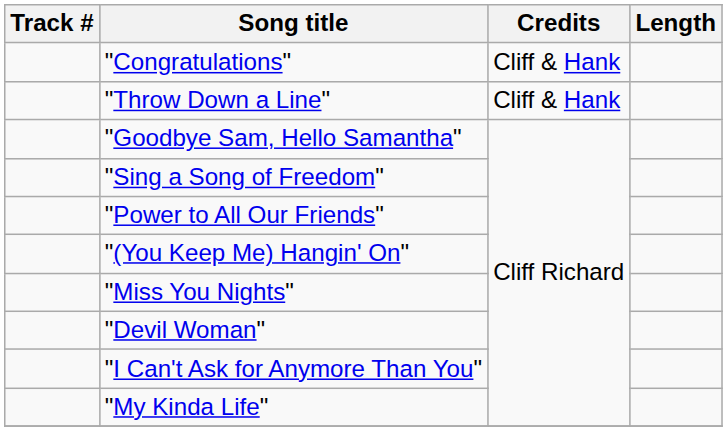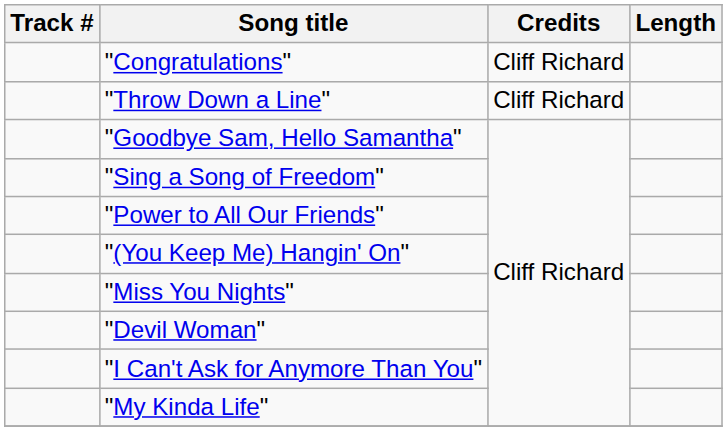"Congratulations" | Credits: Cliff & Hank -> Cliff Richard
"Throw Down a Line" | Credits: Cliff & Hank -> Cliff Richard
